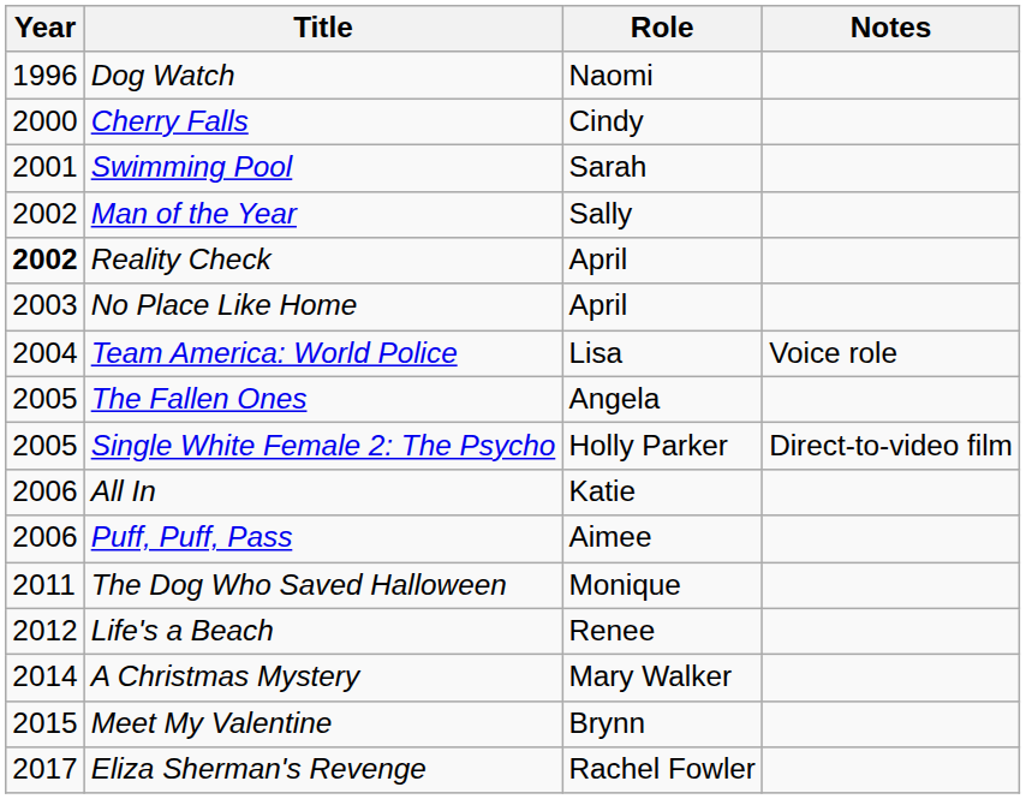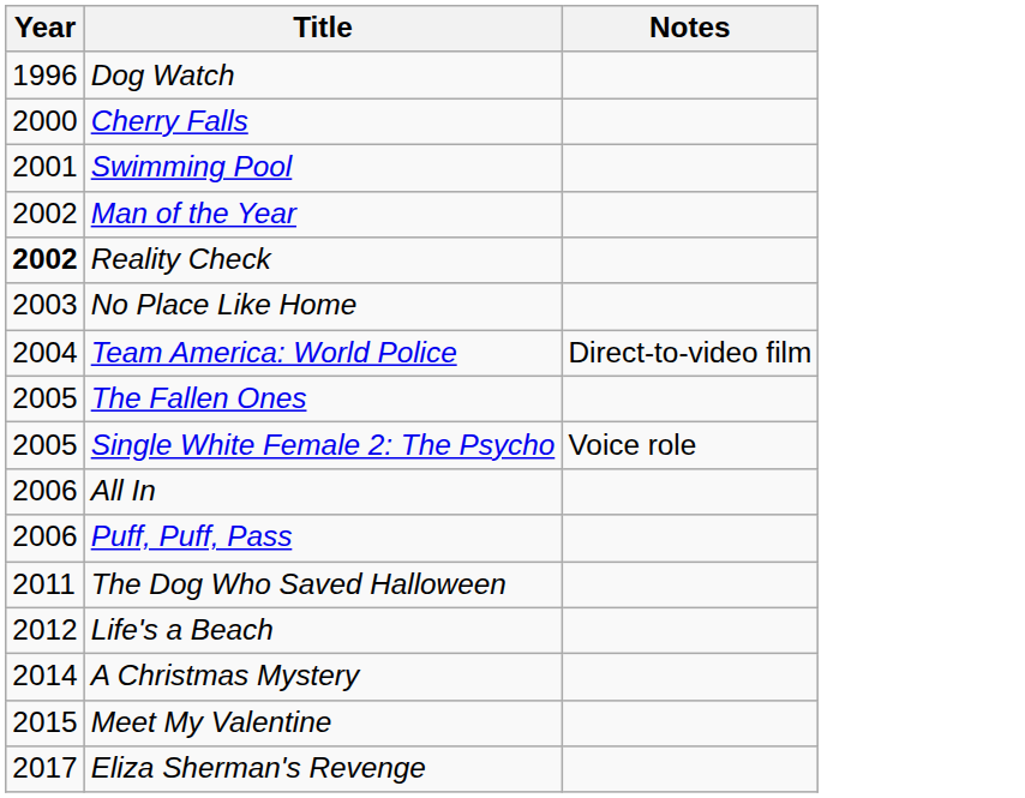- column: Role | Naomi | Cindy | Sarah | Sally | April | April | Lisa | Angela | Holly Parker | Katie | Aimee | Monique | Renee | Mary Walker | Brynn | Rachel Fowler
Team America: World Police | Notes: Voice role -> Direct-to-video film
Single White Female 2: The Psycho | Notes: Direct-to-video film -> Voice role
